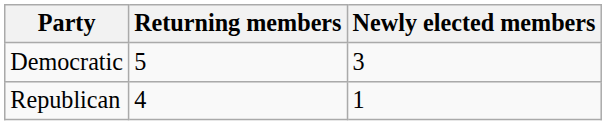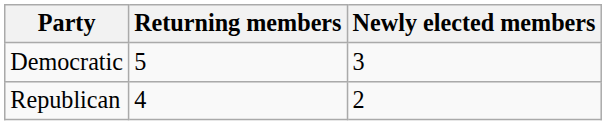Republican | Newly elected members: 1 -> 2
